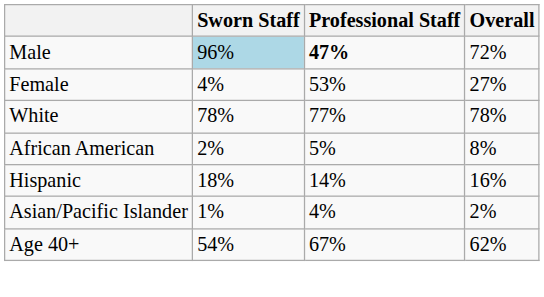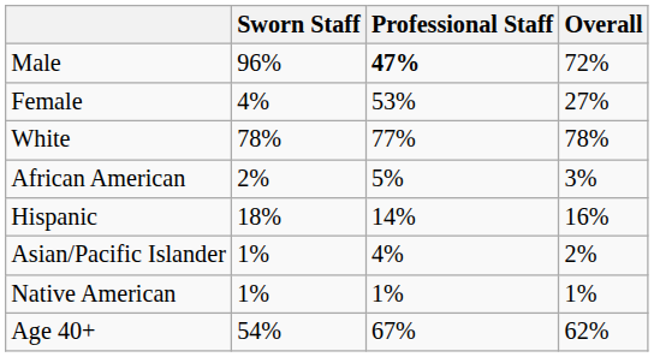Male | Sworn Staff: lightblue background -> no background
African American | Overall: 8% -> 3%
+ row: Native American | 1% | 1% | 1%
